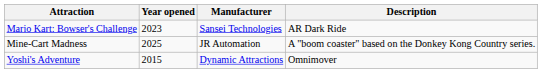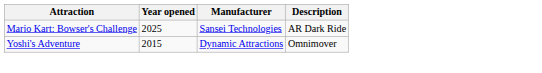Mario Kart: Bowser's Challenge | Year opened: 2023 -> 2025
- row: Mine-Cart Madness | 2025 | JR Automation | A "boom coaster" based on the Donkey Kong Country series.
